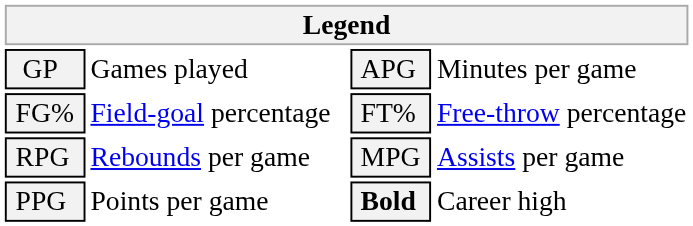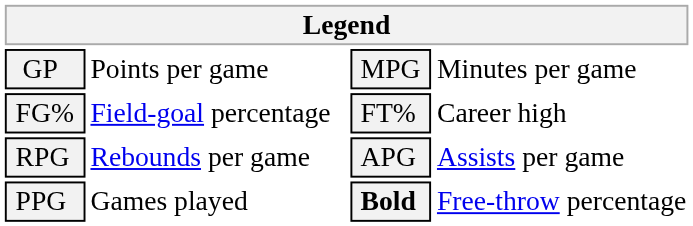GP | column 2: Games played -> Points per game
GP | column 3: APG -> MPG
FG% | column 4: Free-throw percentage -> Career high
RPG | column 3: MPG -> APG
PPG | column 2: Points per game -> Games played
PPG | column 4: Career high -> Free-throw percentage
